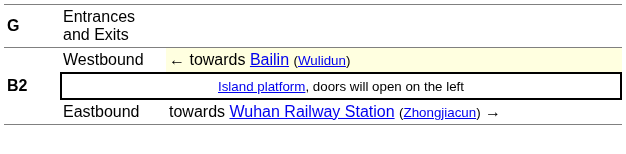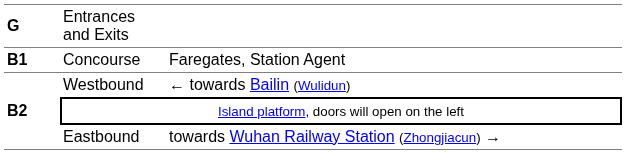+ row: B1 | Concourse | Faregates, Station Agent
Westbound | column 3: lightyellow background -> no background
